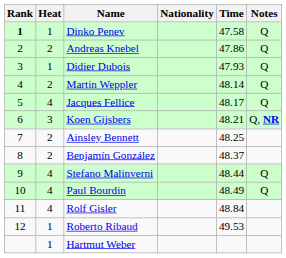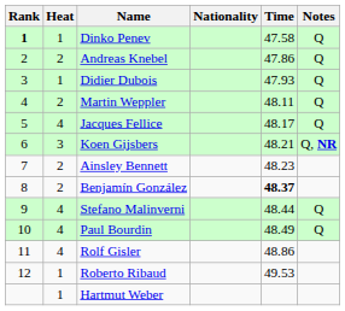Martin Weppler | Time: 48.14 -> 48.11
Ainsley Bennett | Time: 48.25 -> 48.23
Benjamín González | Time: normal -> bold
Rolf Gisler | Time: 48.84 -> 48.86
